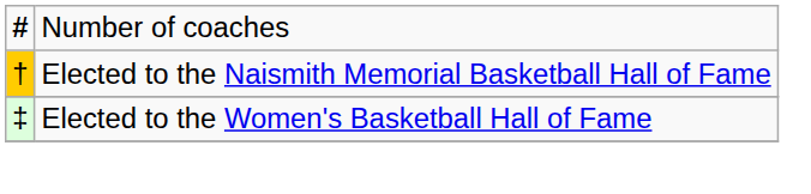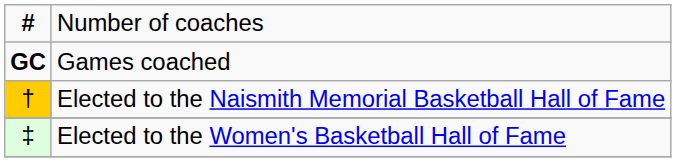+ row: GC | Games coached
